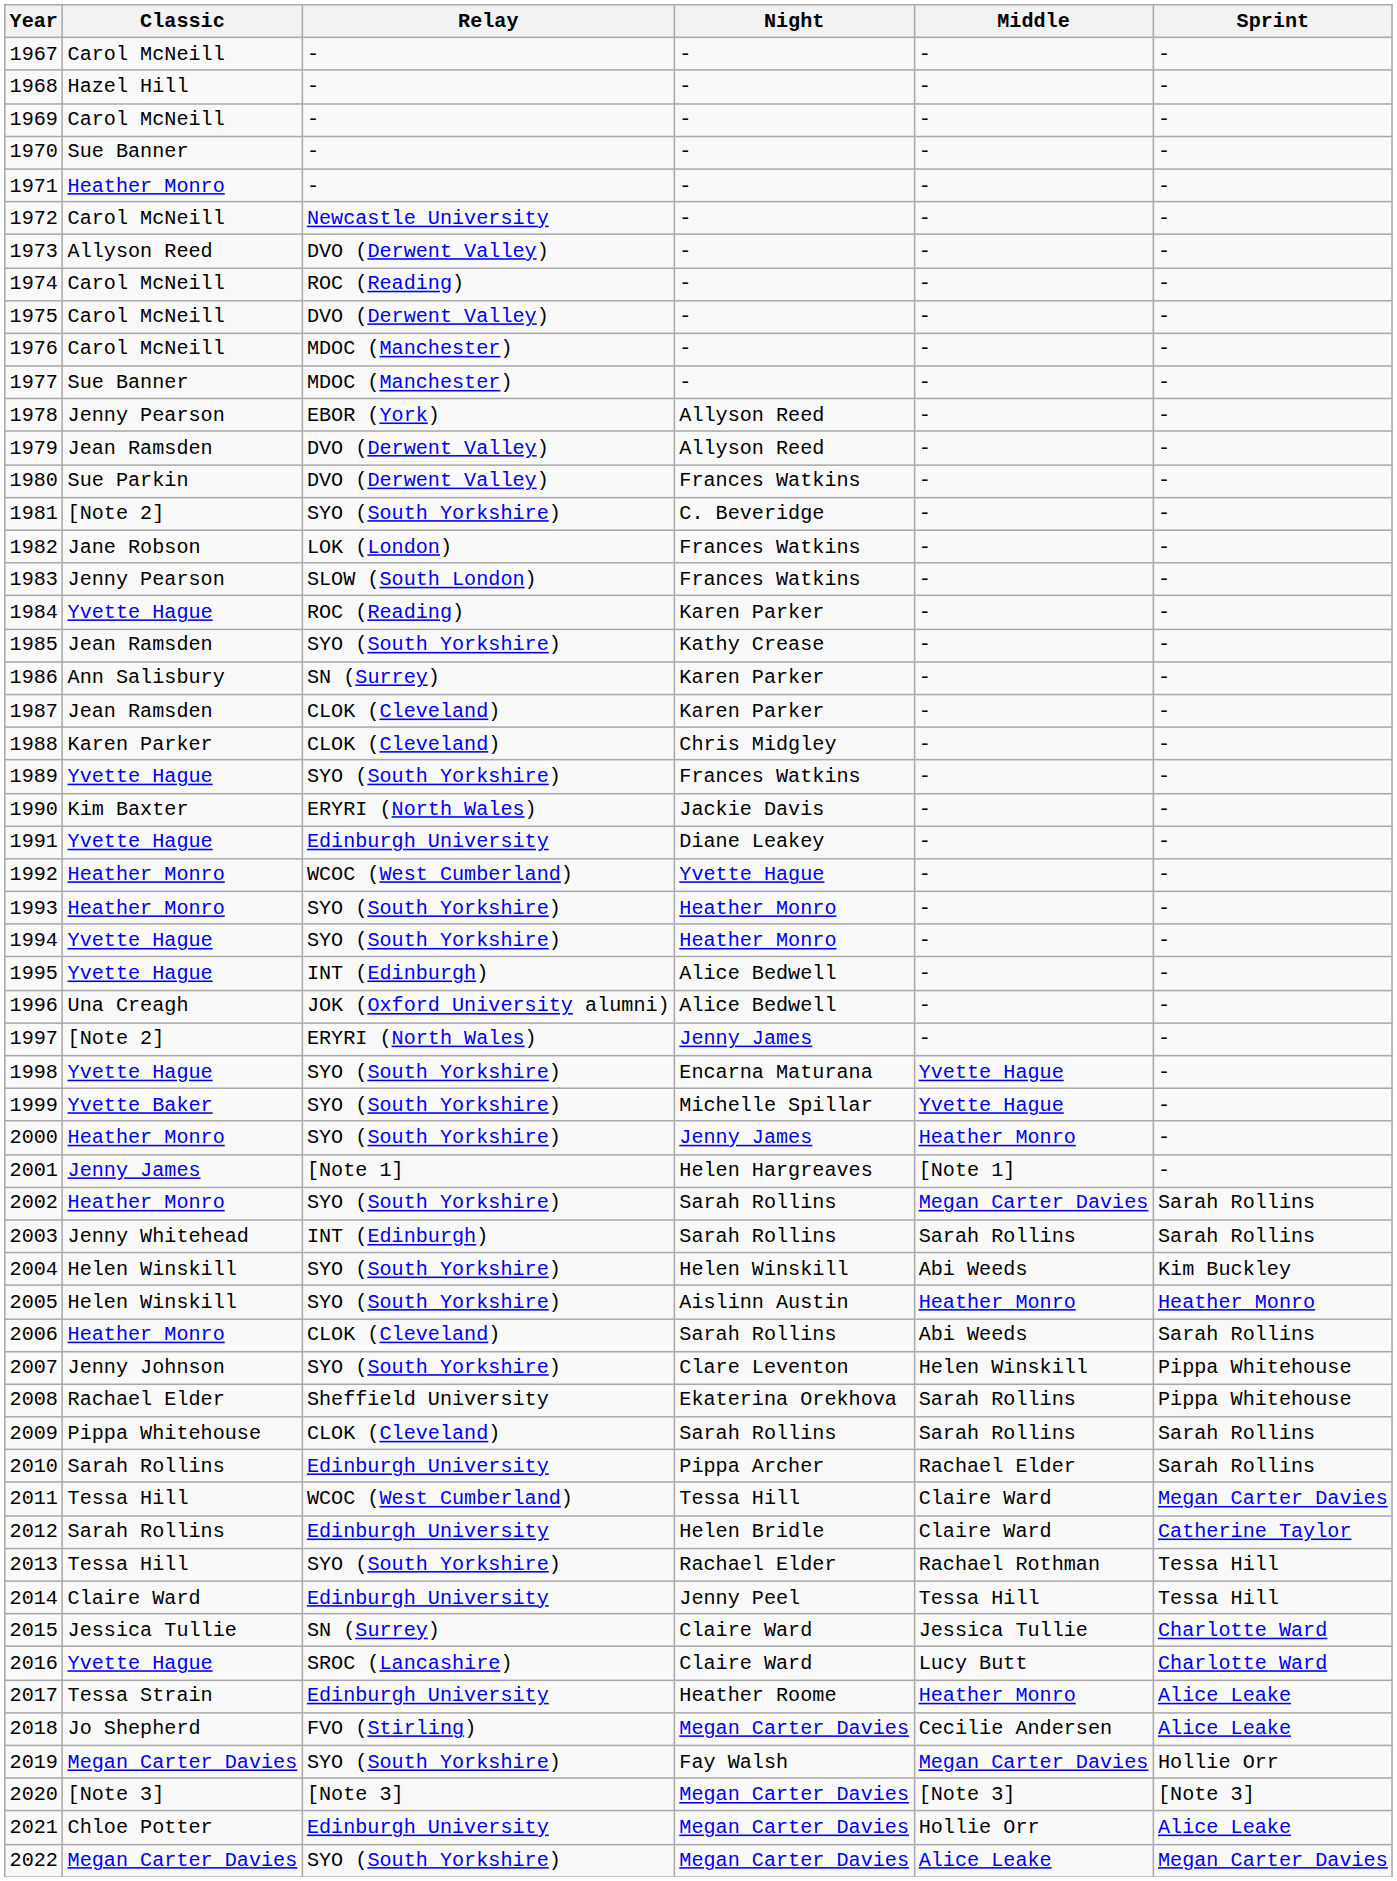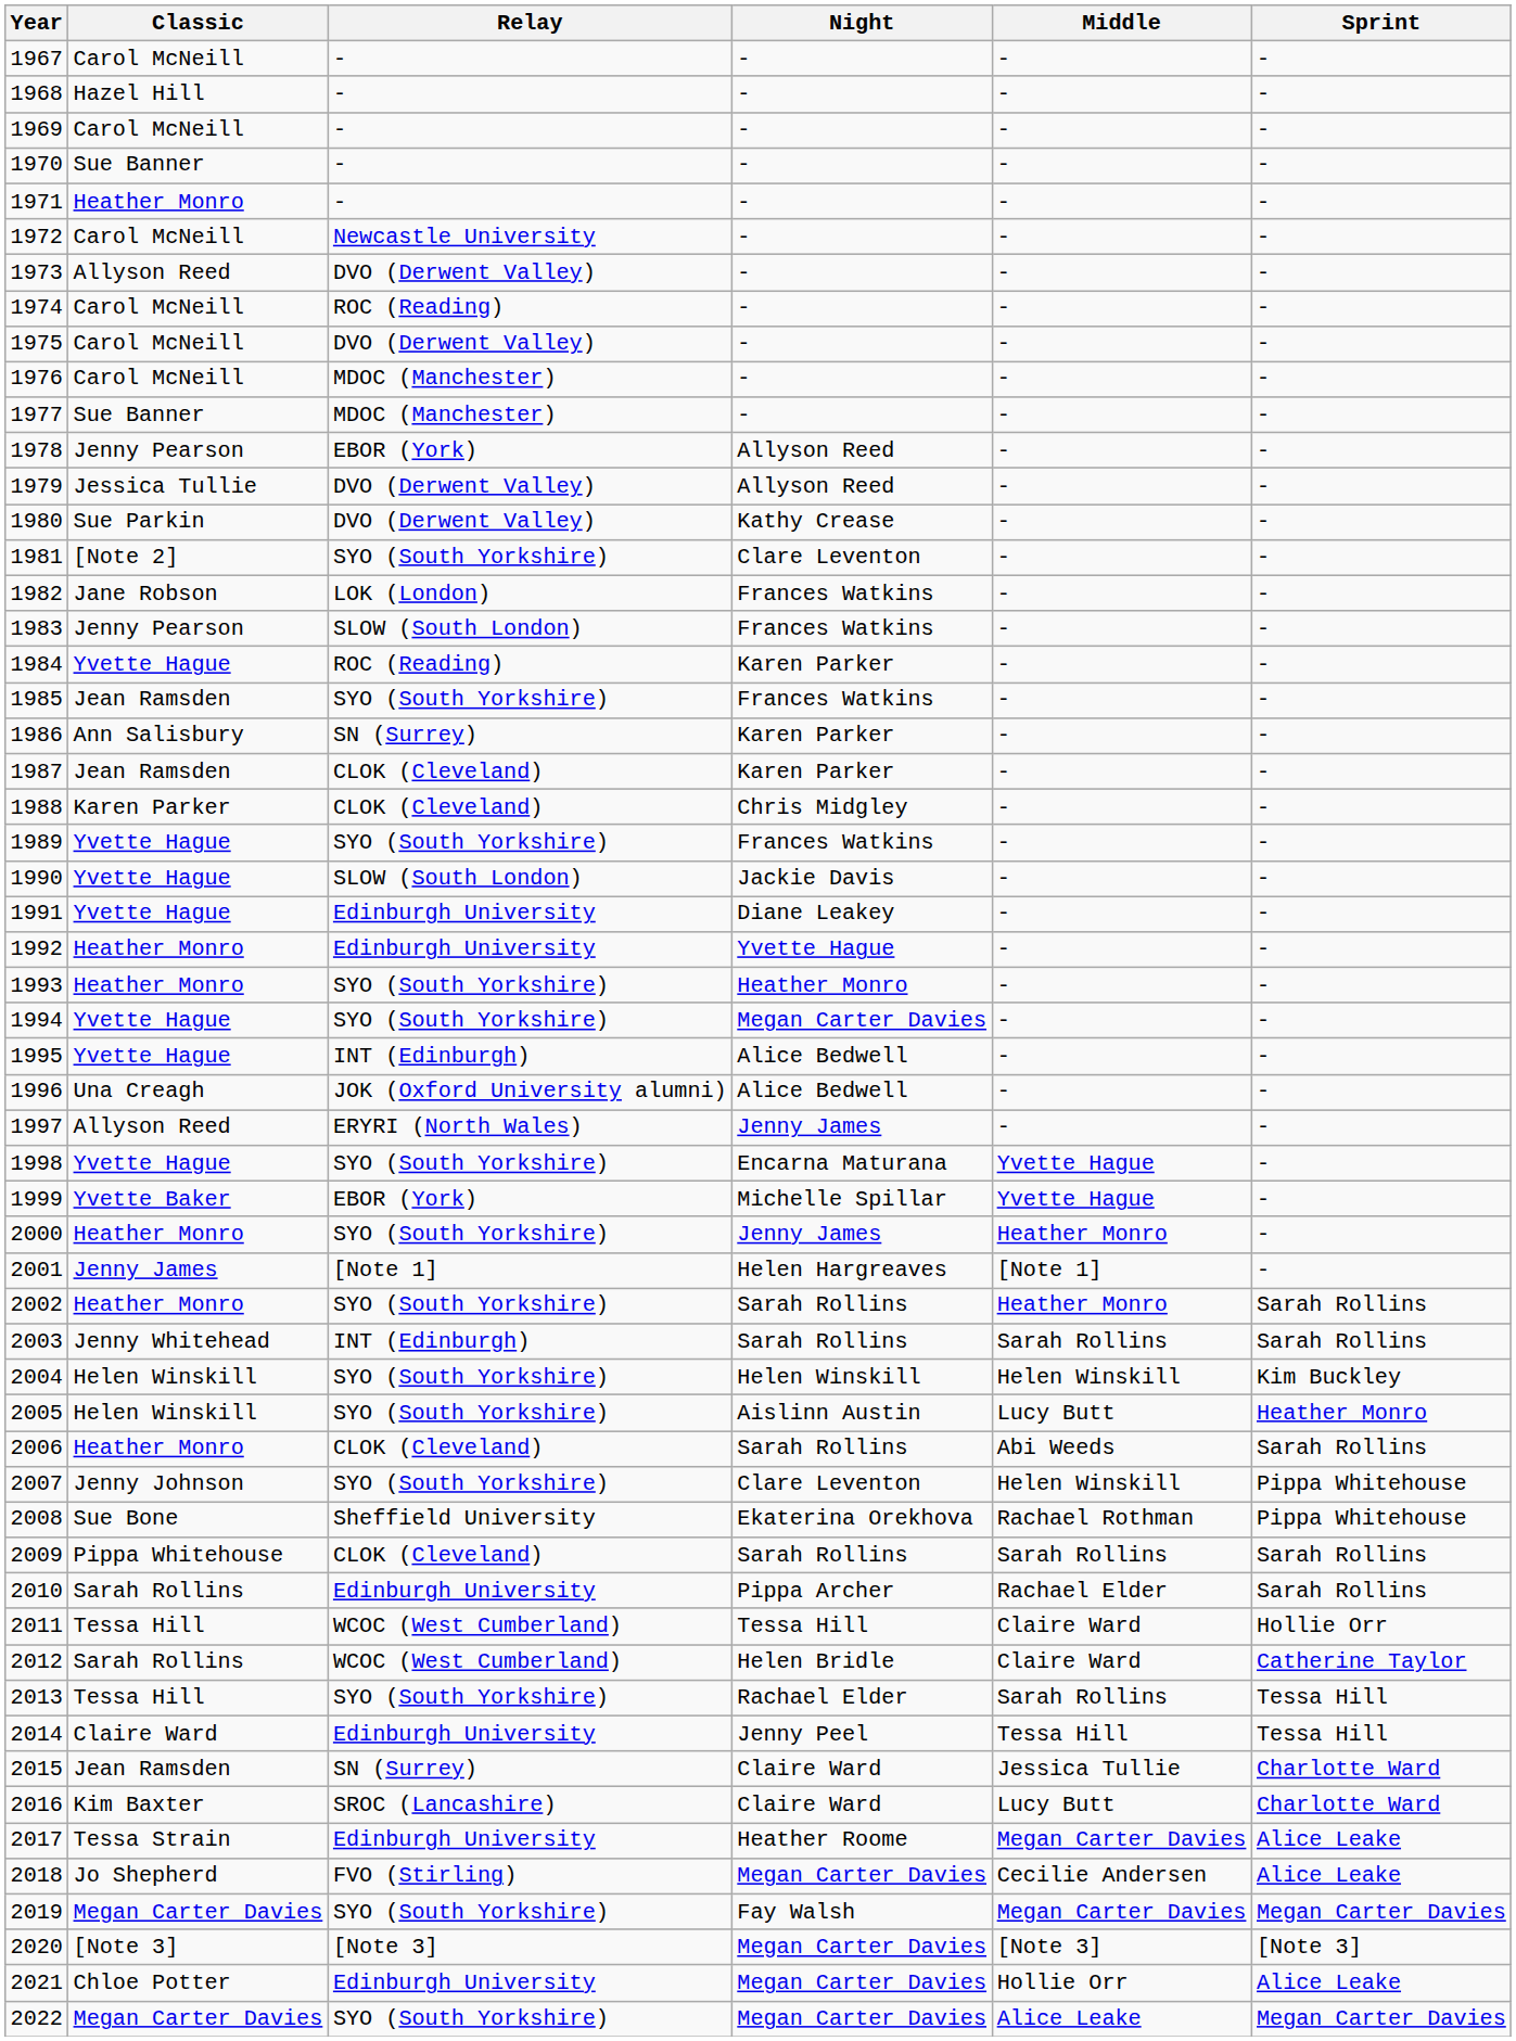1979 | Classic: Jean Ramsden -> Jessica Tullie
1980 | Night: Frances Watkins -> Kathy Crease
1981 | Night: C. Beveridge -> Clare Leventon
1985 | Night: Kathy Crease -> Frances Watkins
1990 | Classic: Kim Baxter -> Yvette Hague
1990 | Relay: ERYRI (North Wales) -> SLOW (South London)
1992 | Relay: WCOC (West Cumberland) -> Edinburgh University
1994 | Night: Heather Monro -> Megan Carter Davies
1997 | Classic: [Note 2] -> Allyson Reed
1999 | Relay: SYO (South Yorkshire) -> EBOR (York)
2002 | Middle: Megan Carter Davies -> Heather Monro
2004 | Middle: Abi Weeds -> Helen Winskill
2005 | Middle: Heather Monro -> Lucy Butt
2008 | Classic: Rachael Elder -> Sue Bone
2008 | Middle: Sarah Rollins -> Rachael Rothman
2011 | Sprint: Megan Carter Davies -> Hollie Orr
2012 | Relay: Edinburgh University -> WCOC (West Cumberland)
2013 | Middle: Rachael Rothman -> Sarah Rollins
2015 | Classic: Jessica Tullie -> Jean Ramsden
2016 | Classic: Yvette Hague -> Kim Baxter
2017 | Middle: Heather Monro -> Megan Carter Davies
2019 | Sprint: Hollie Orr -> Megan Carter Davies
